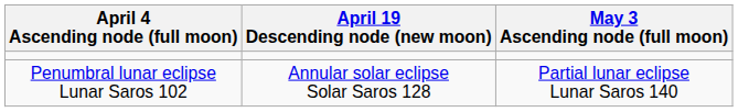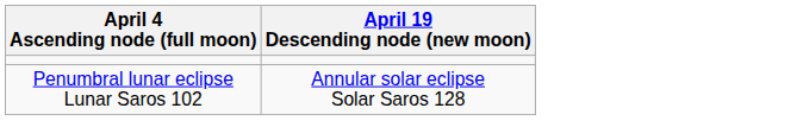- column: May 3 Ascending node (full moon) | Partial lunar eclipse Lunar Saros 140
